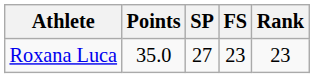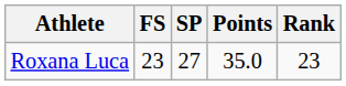columns swapped: Points <-> FS
